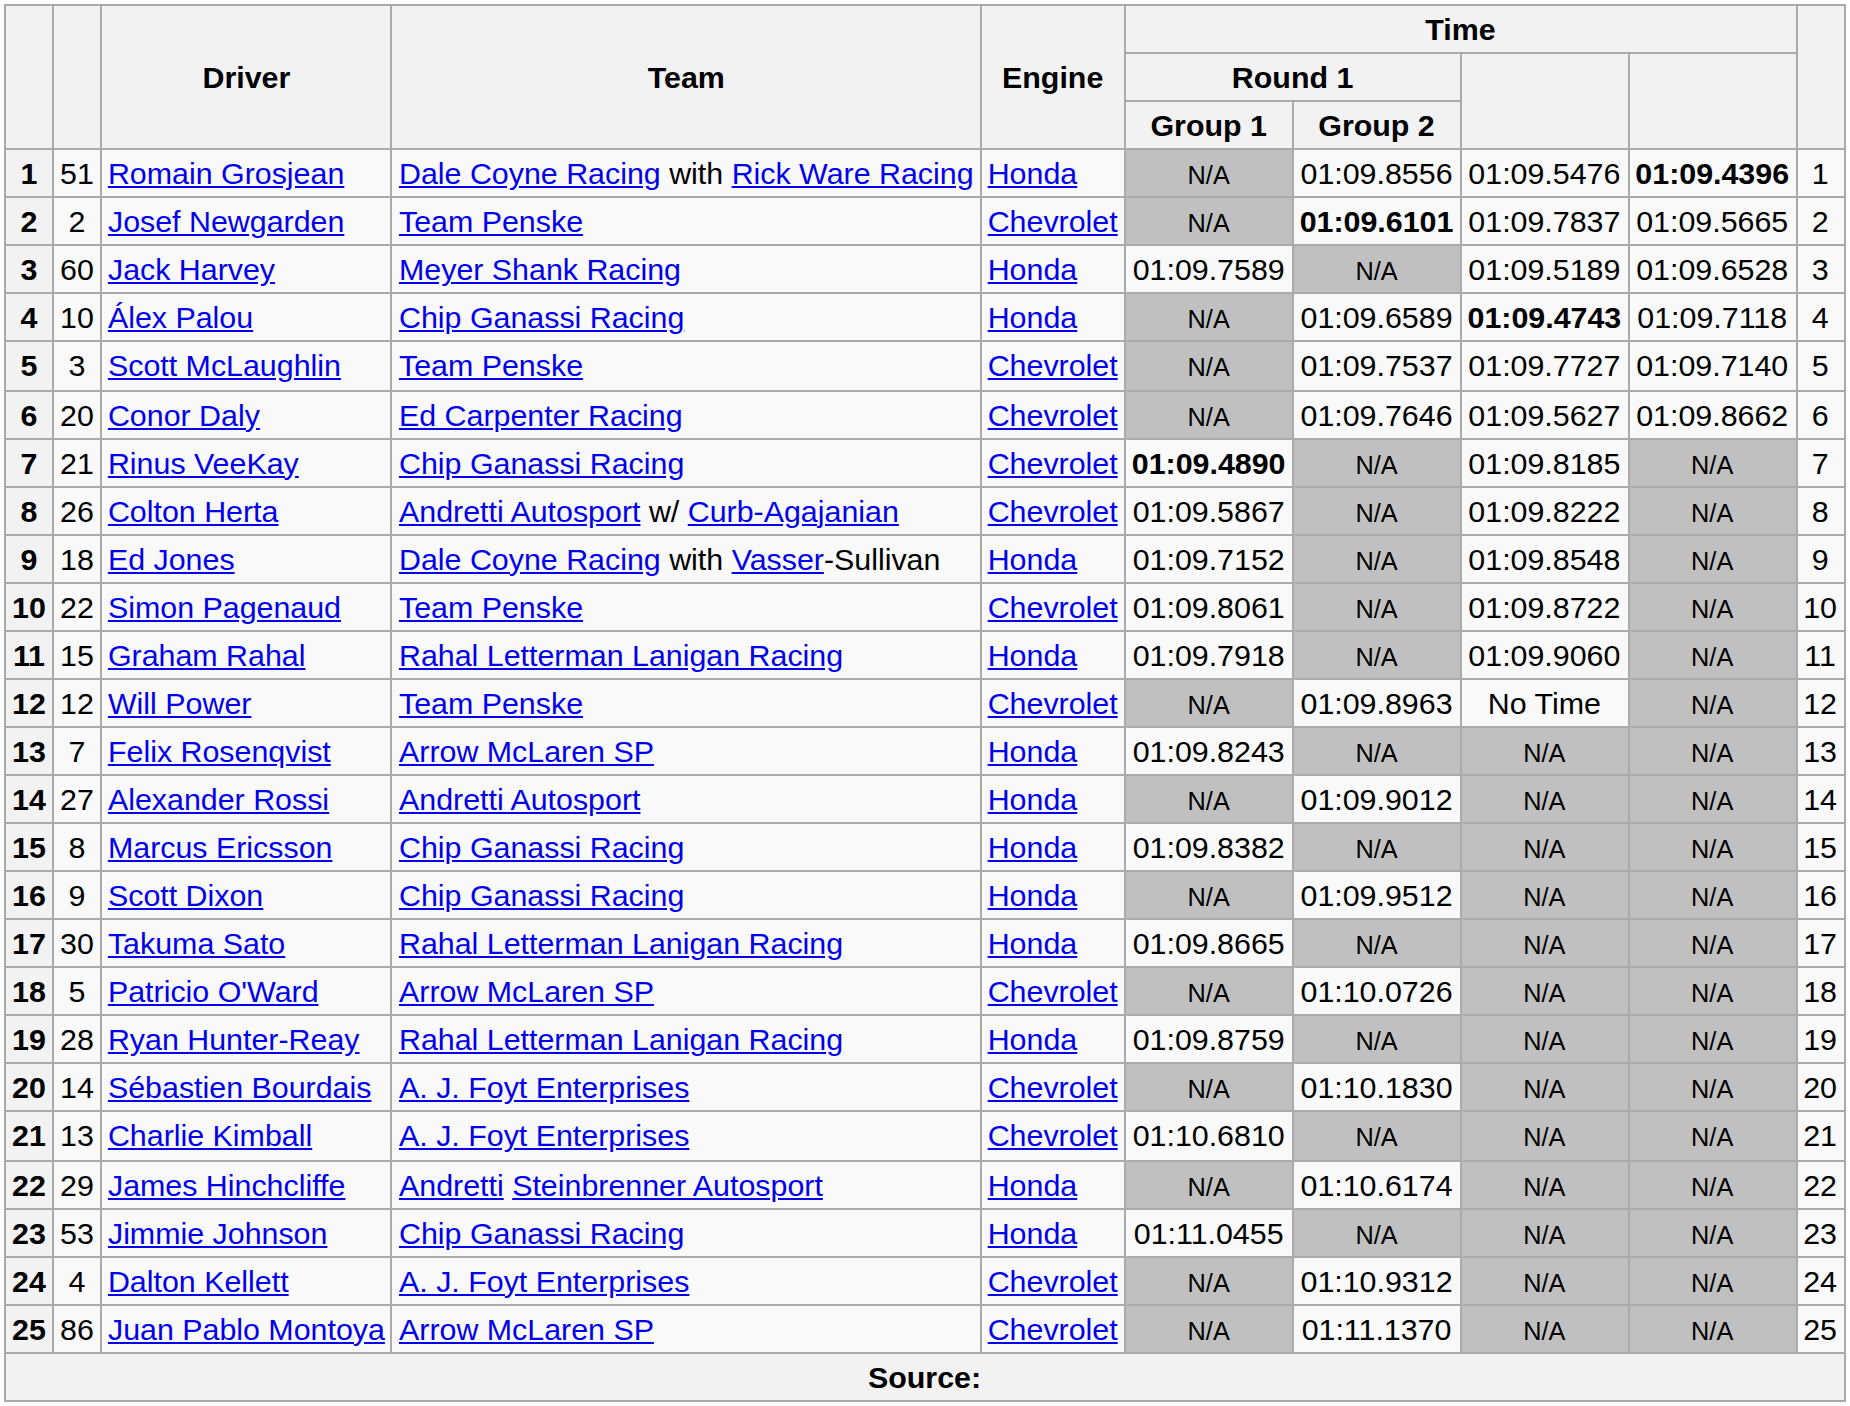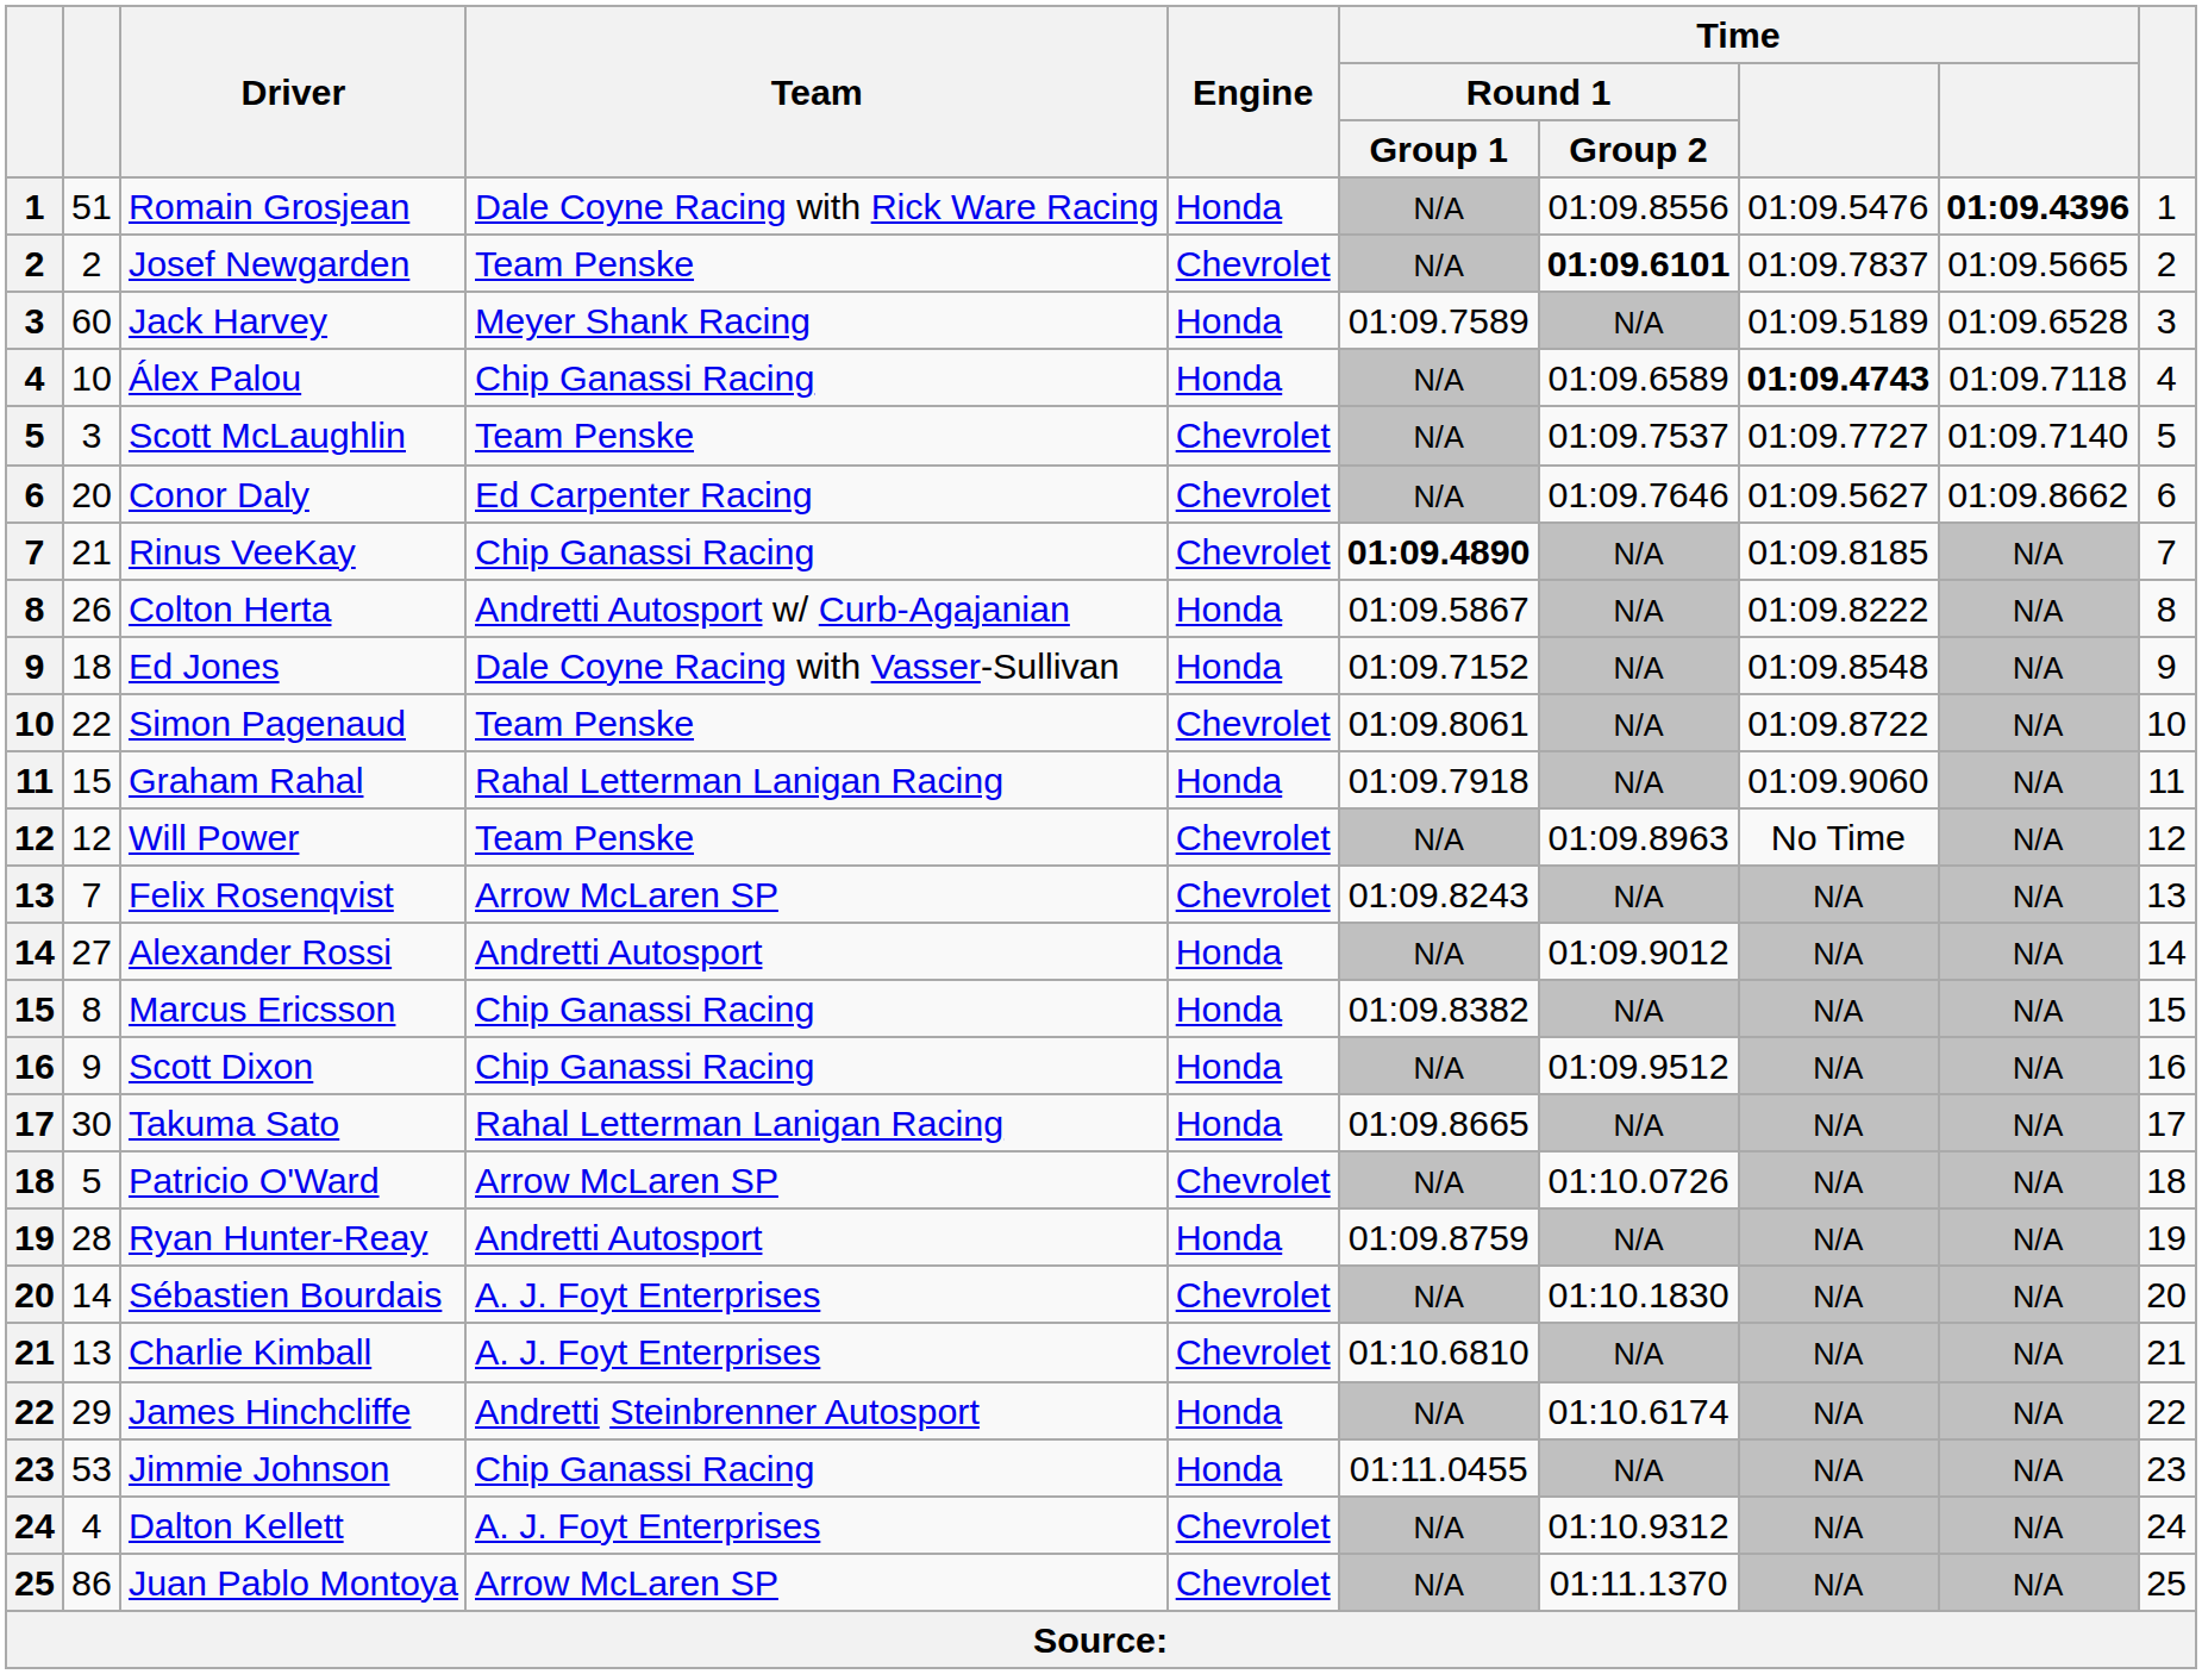Colton Herta | Engine: Chevrolet -> Honda
Felix Rosenqvist | Engine: Honda -> Chevrolet
Ryan Hunter-Reay | Team: Rahal Letterman Lanigan Racing -> Andretti Autosport
